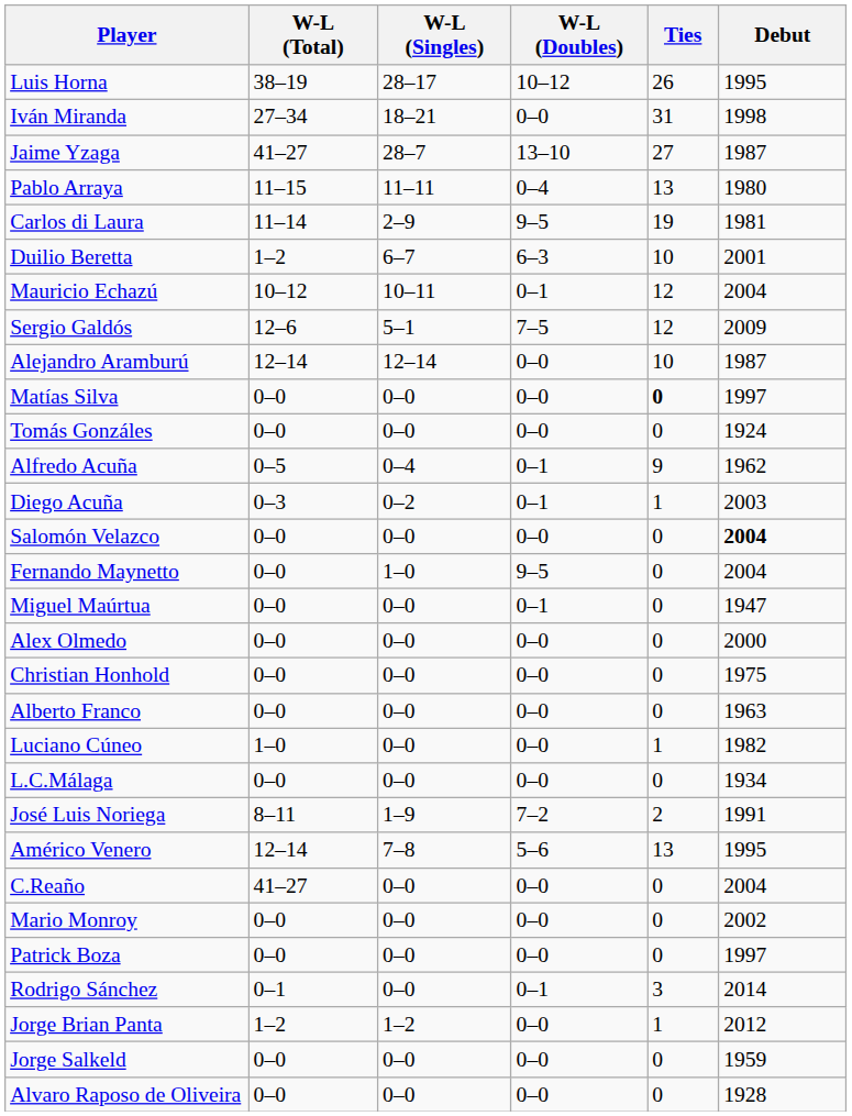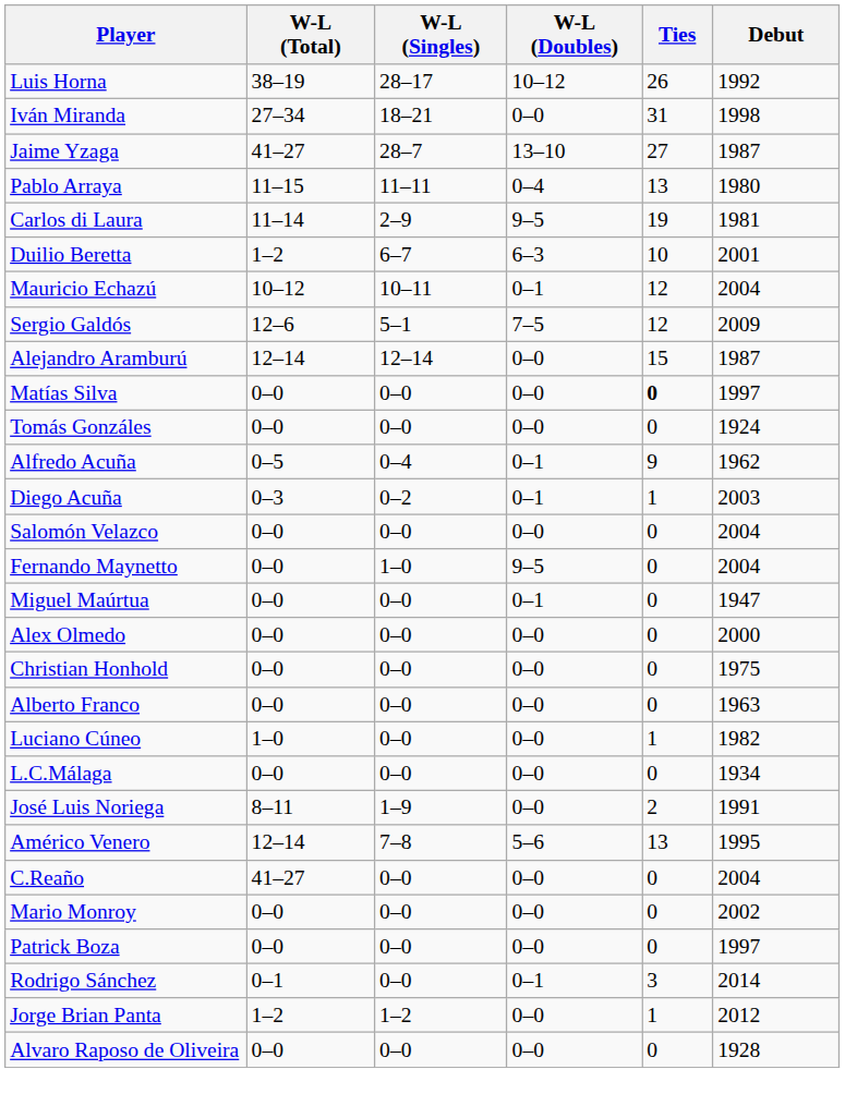Luis Horna | Debut: 1995 -> 1992
Alejandro Aramburú | Ties: 10 -> 15
Salomón Velazco | Debut: bold -> normal
José Luis Noriega | W-L (Doubles): 7–2 -> 0–0
- row: Jorge Salkeld | 0–0 | 0–0 | 0–0 | 0 | 1959
